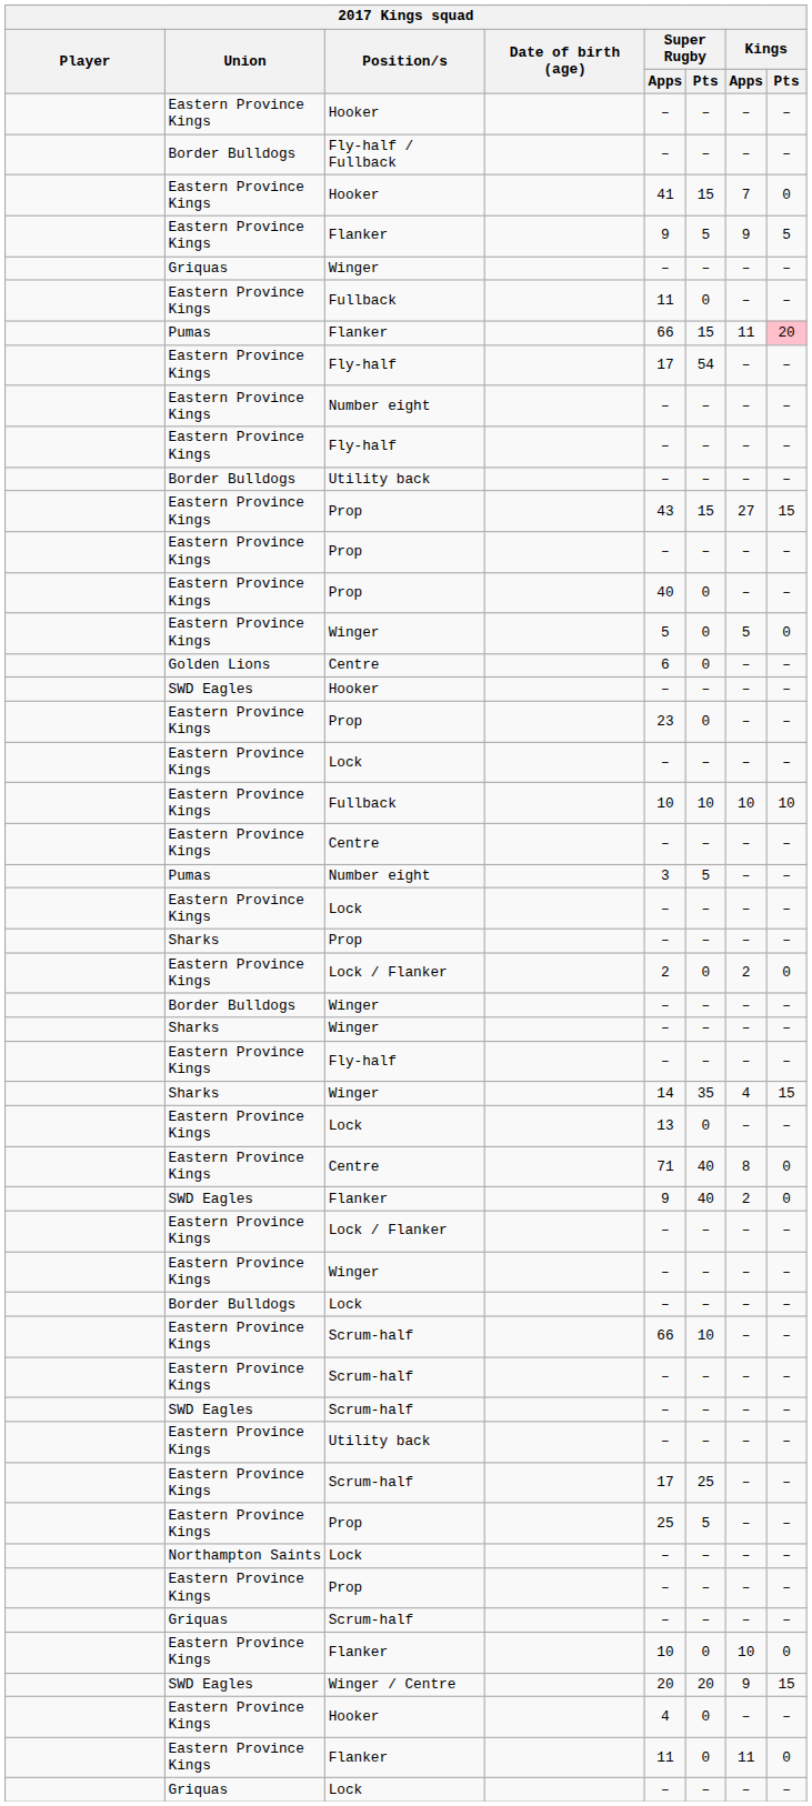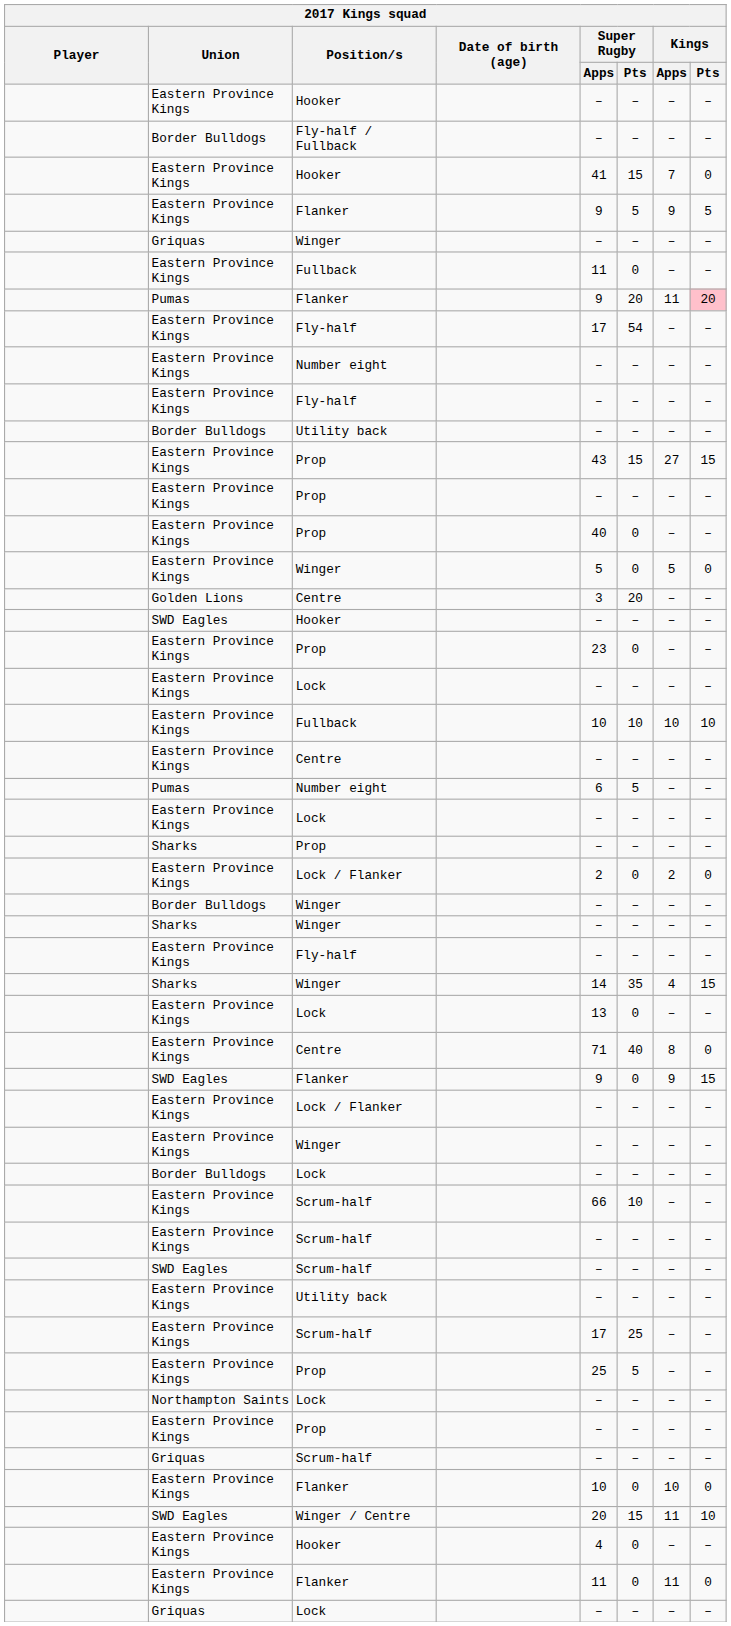Pumas / Flanker | Super Rugby / Apps: 66 -> 9
Pumas / Flanker | Super Rugby / Pts: 15 -> 20
Golden Lions / Centre | Super Rugby / Apps: 6 -> 3
Golden Lions / Centre | Super Rugby / Pts: 0 -> 20
Pumas / Number eight | Super Rugby / Apps: 3 -> 6
SWD Eagles / Flanker | Super Rugby / Pts: 40 -> 0
SWD Eagles / Flanker | Kings / Apps: 2 -> 9
SWD Eagles / Flanker | Kings / Pts: 0 -> 15
Winger / Centre | Super Rugby / Pts: 20 -> 15
Winger / Centre | Kings / Apps: 9 -> 11
Winger / Centre | Kings / Pts: 15 -> 10
